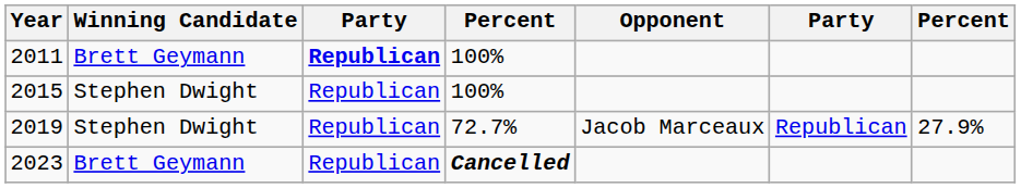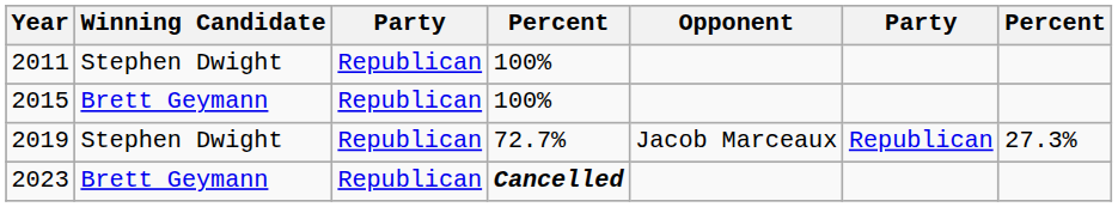2011 | Winning Candidate: Brett Geymann -> Stephen Dwight
2011 | column 3: bold -> normal
2015 | Winning Candidate: Stephen Dwight -> Brett Geymann
2019 | column 7: 27.9% -> 27.3%
